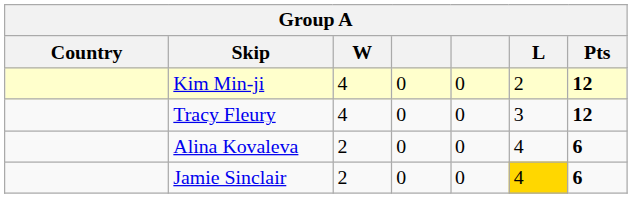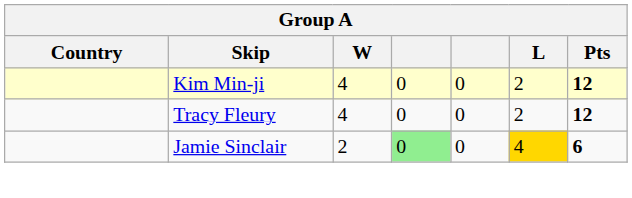Tracy Fleury | L: 3 -> 2
- row: Alina Kovaleva | 2 | 0 | 0 | 4 | 6
Jamie Sinclair | column 4: no background -> lightgreen background
